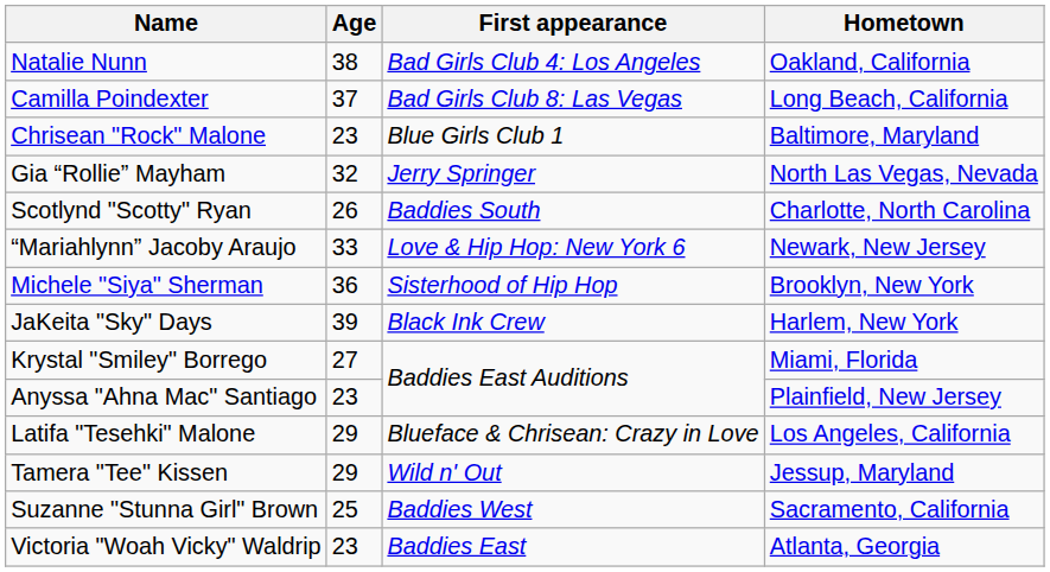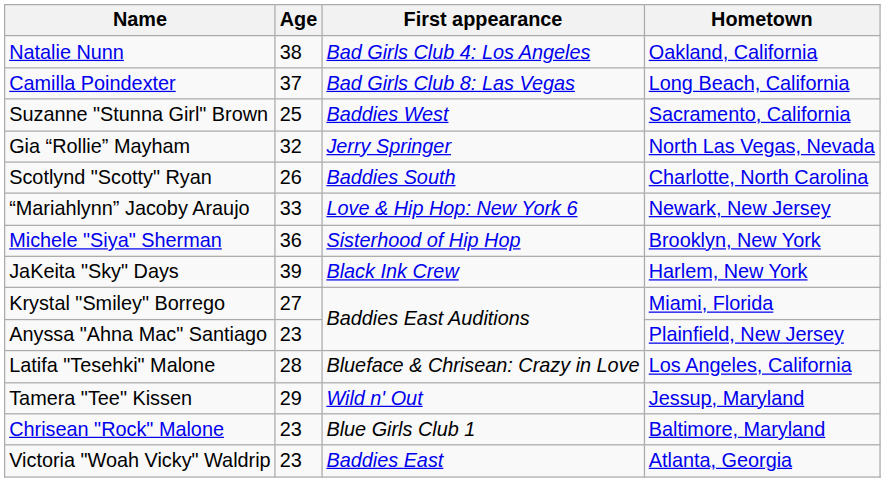rows swapped: Chrisean "Rock" Malone <-> Suzanne "Stunna Girl" Brown
Latifa "Tesehki" Malone | Age: 29 -> 28
